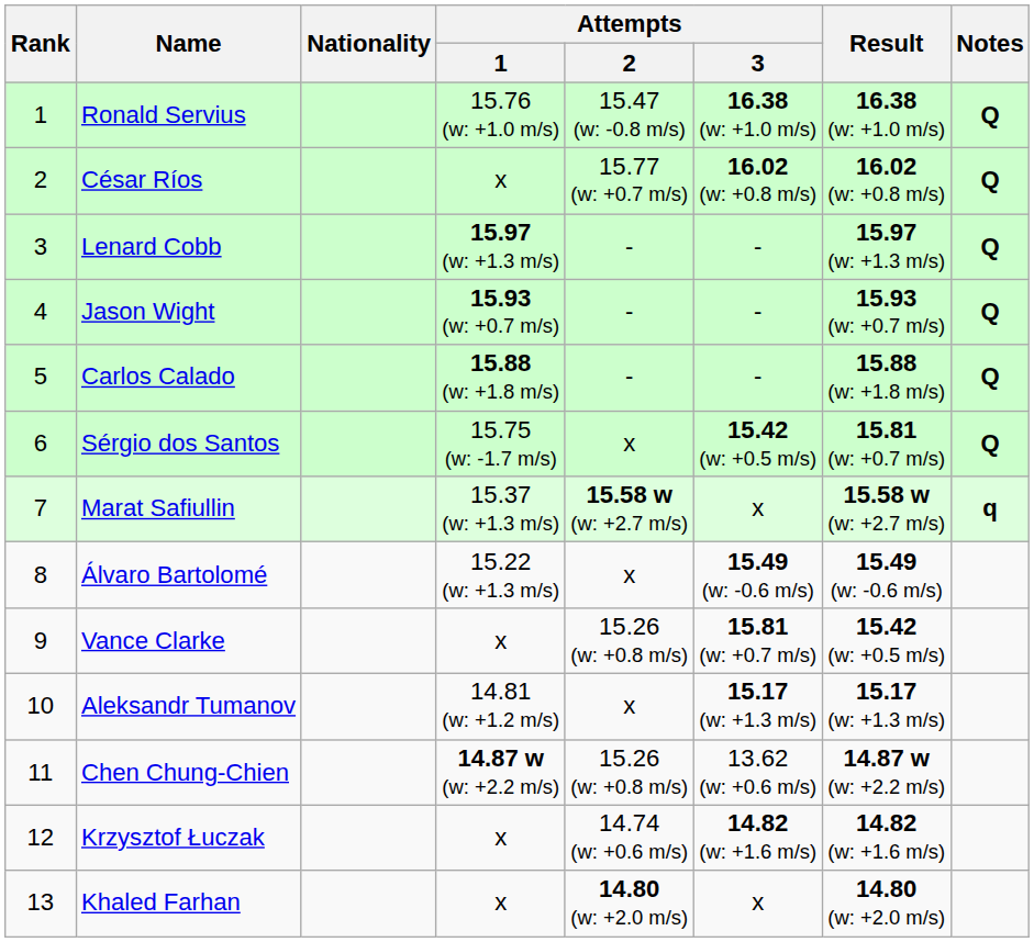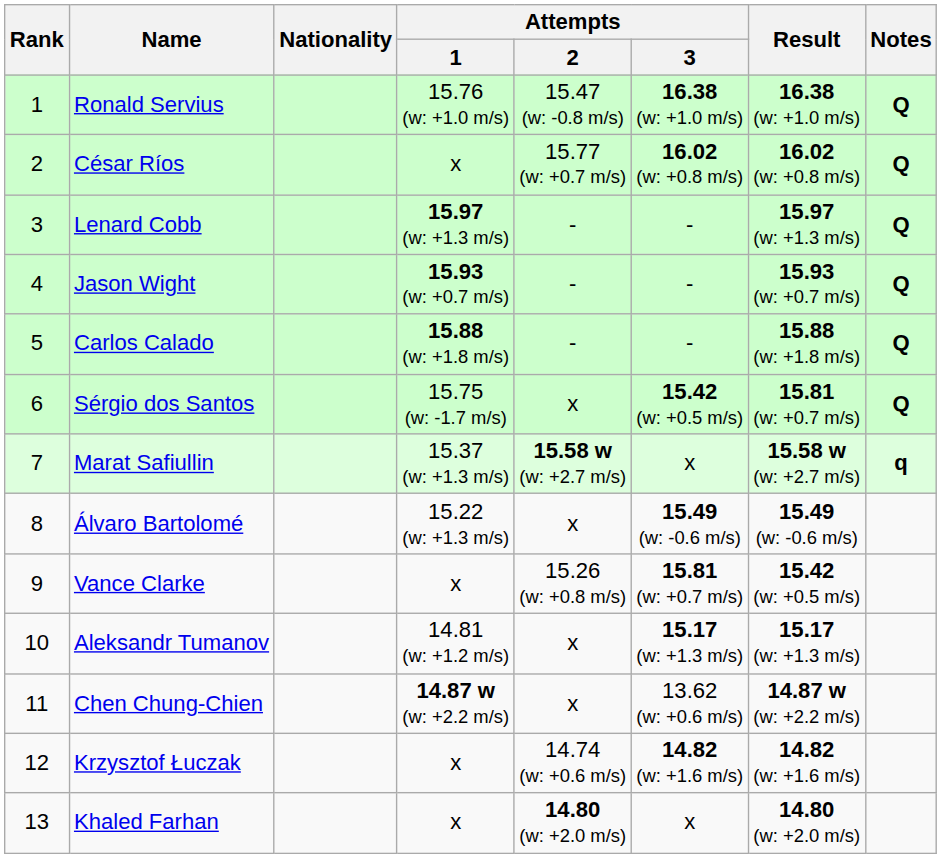Chen Chung-Chien | Attempts / 2: 15.26 (w: +0.8 m/s) -> x
